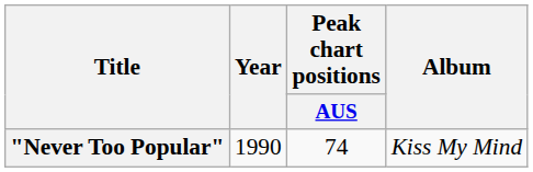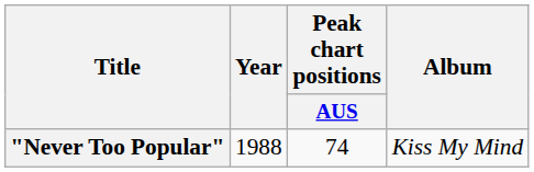"Never Too Popular" | Year: 1990 -> 1988
